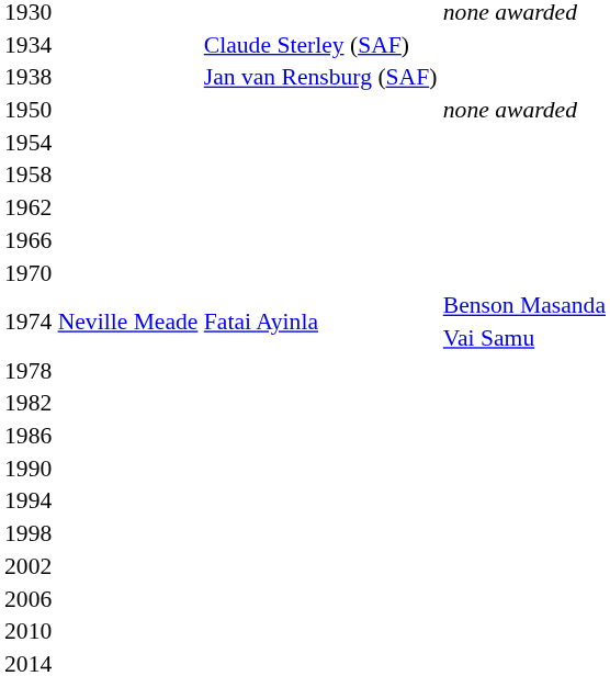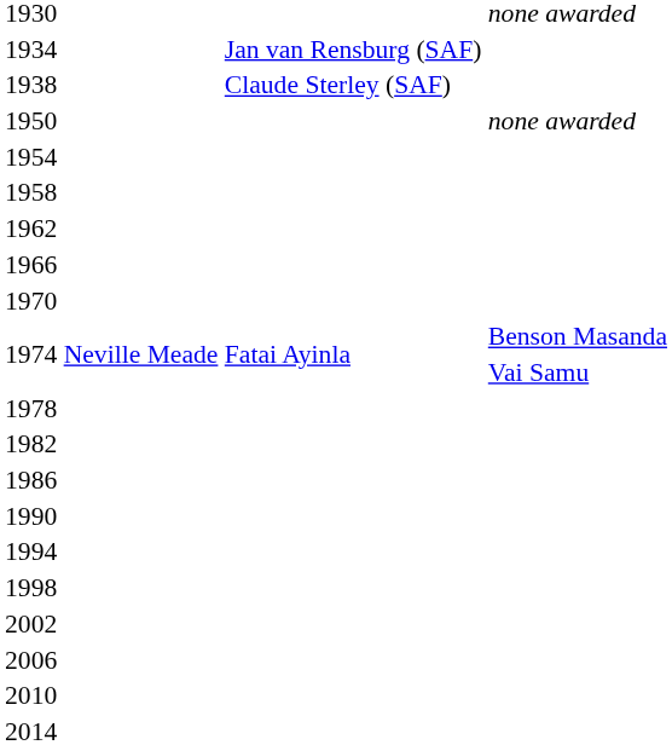1934 | column 3: Claude Sterley (SAF) -> Jan van Rensburg (SAF)
1938 | column 3: Jan van Rensburg (SAF) -> Claude Sterley (SAF)
